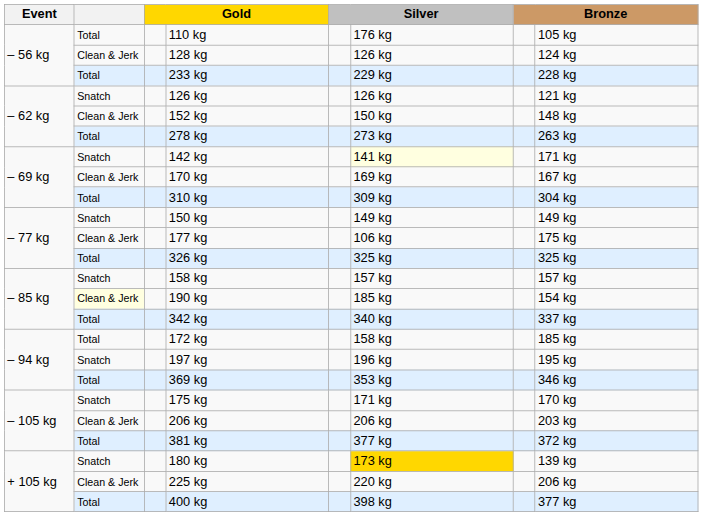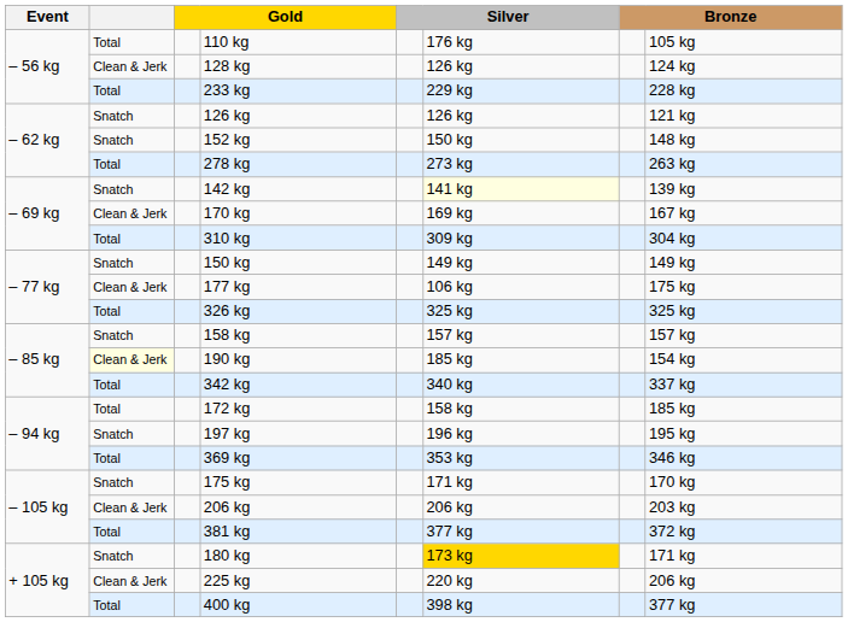152 kg | column 2: Clean & Jerk -> Snatch
142 kg | column 8: 171 kg -> 139 kg
180 kg | column 8: 139 kg -> 171 kg
